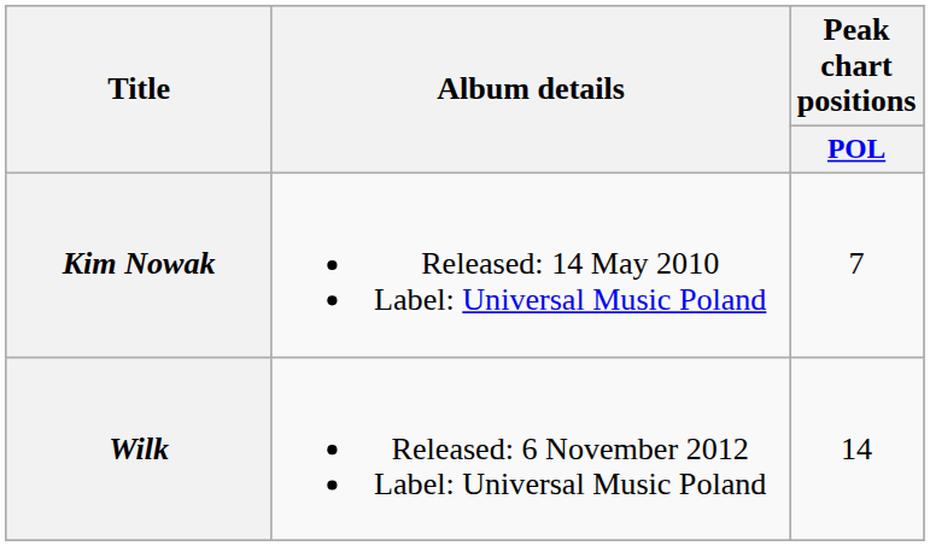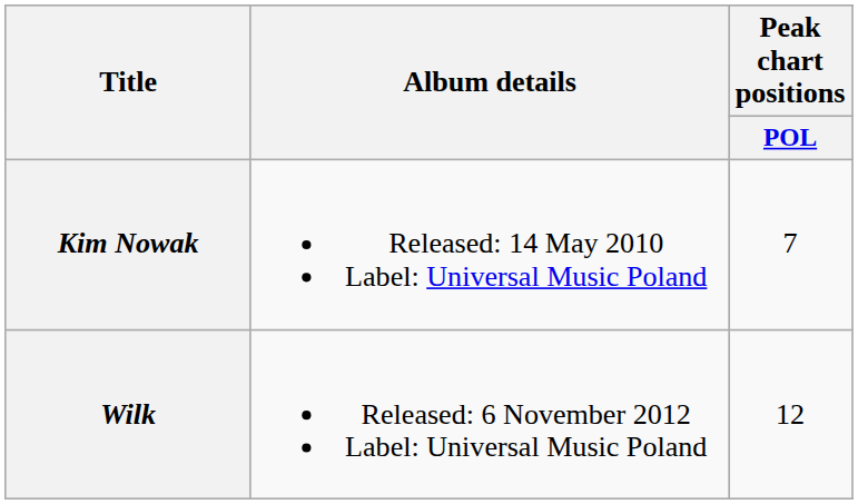Wilk | Peak chart positions / POL: 14 -> 12
